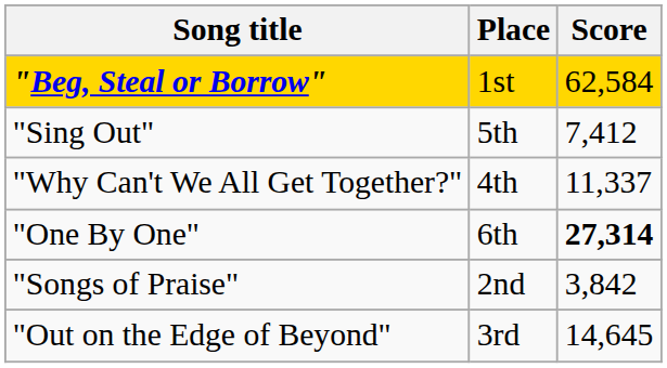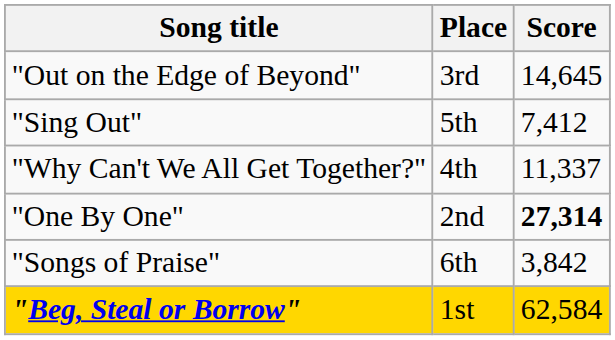rows swapped: "Out on the Edge of Beyond" <-> "Beg, Steal or Borrow"
"One By One" | Place: 6th -> 2nd
"Songs of Praise" | Place: 2nd -> 6th
